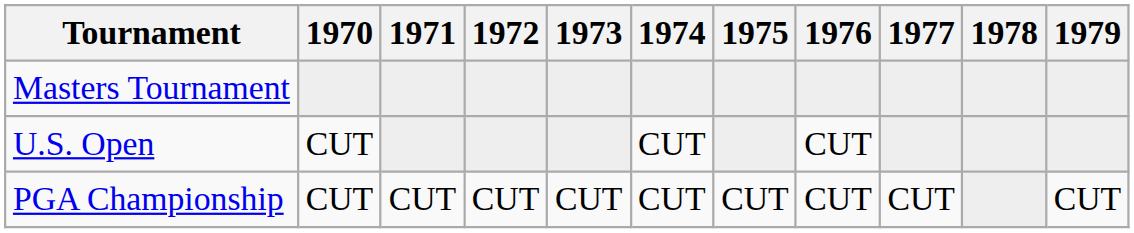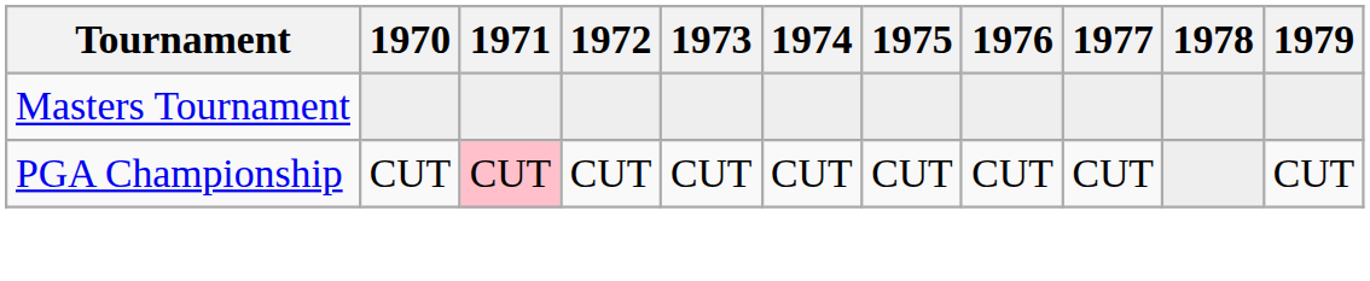- row: U.S. Open | CUT | CUT | CUT
PGA Championship | 1971: no background -> pink background
